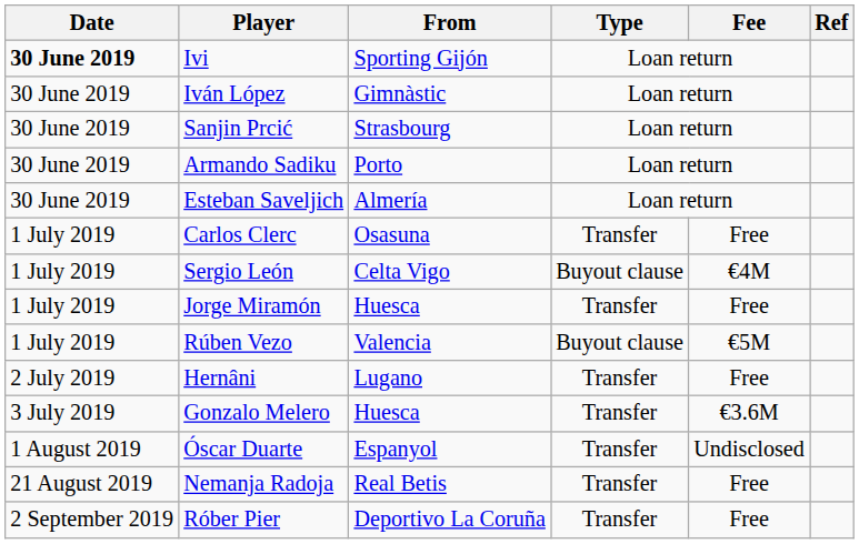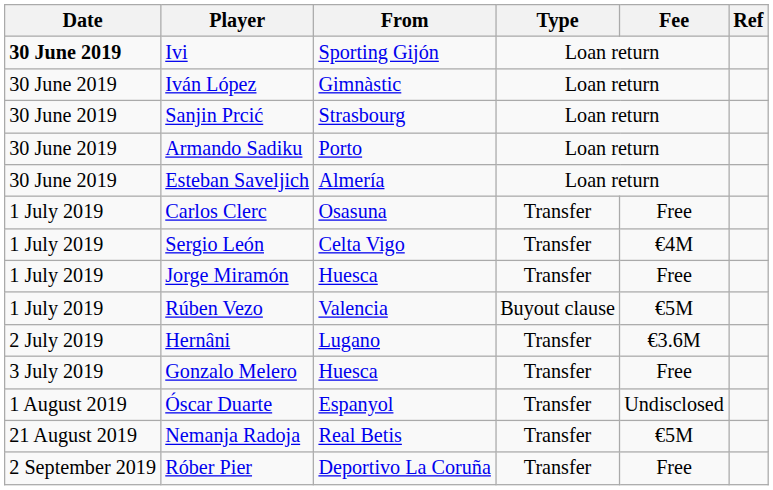Sergio León | Type: Buyout clause -> Transfer
Hernâni | Fee: Free -> €3.6M
Gonzalo Melero | Fee: €3.6M -> Free
Nemanja Radoja | Fee: Free -> €5M
